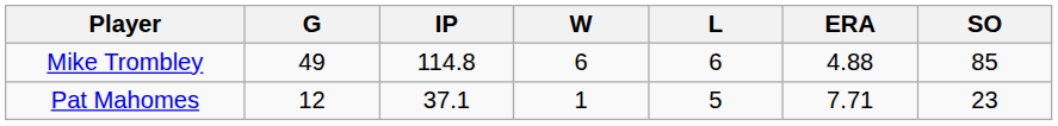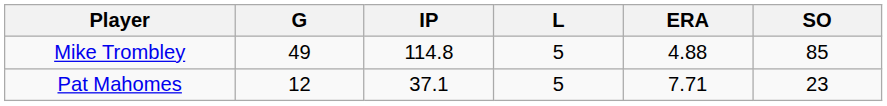- column: W | 6 | 1
Mike Trombley | L: 6 -> 5
